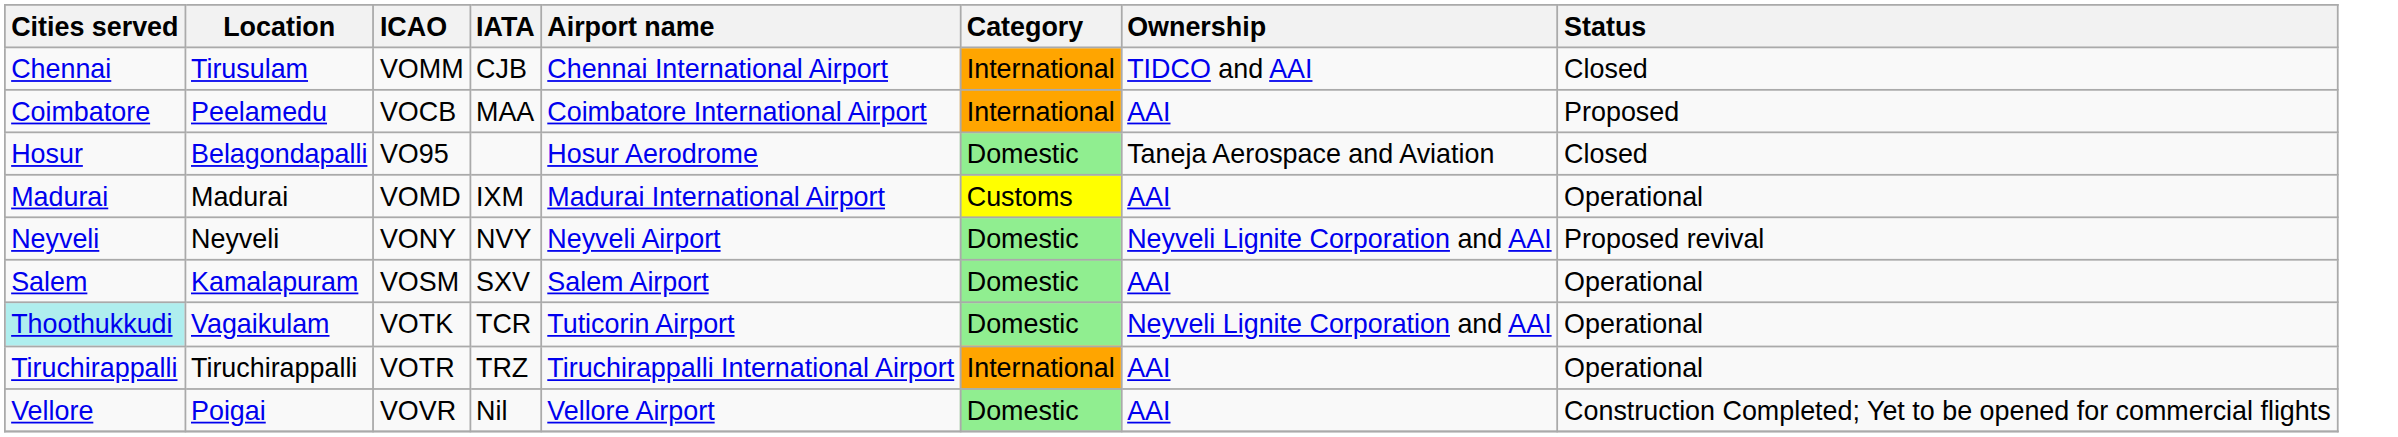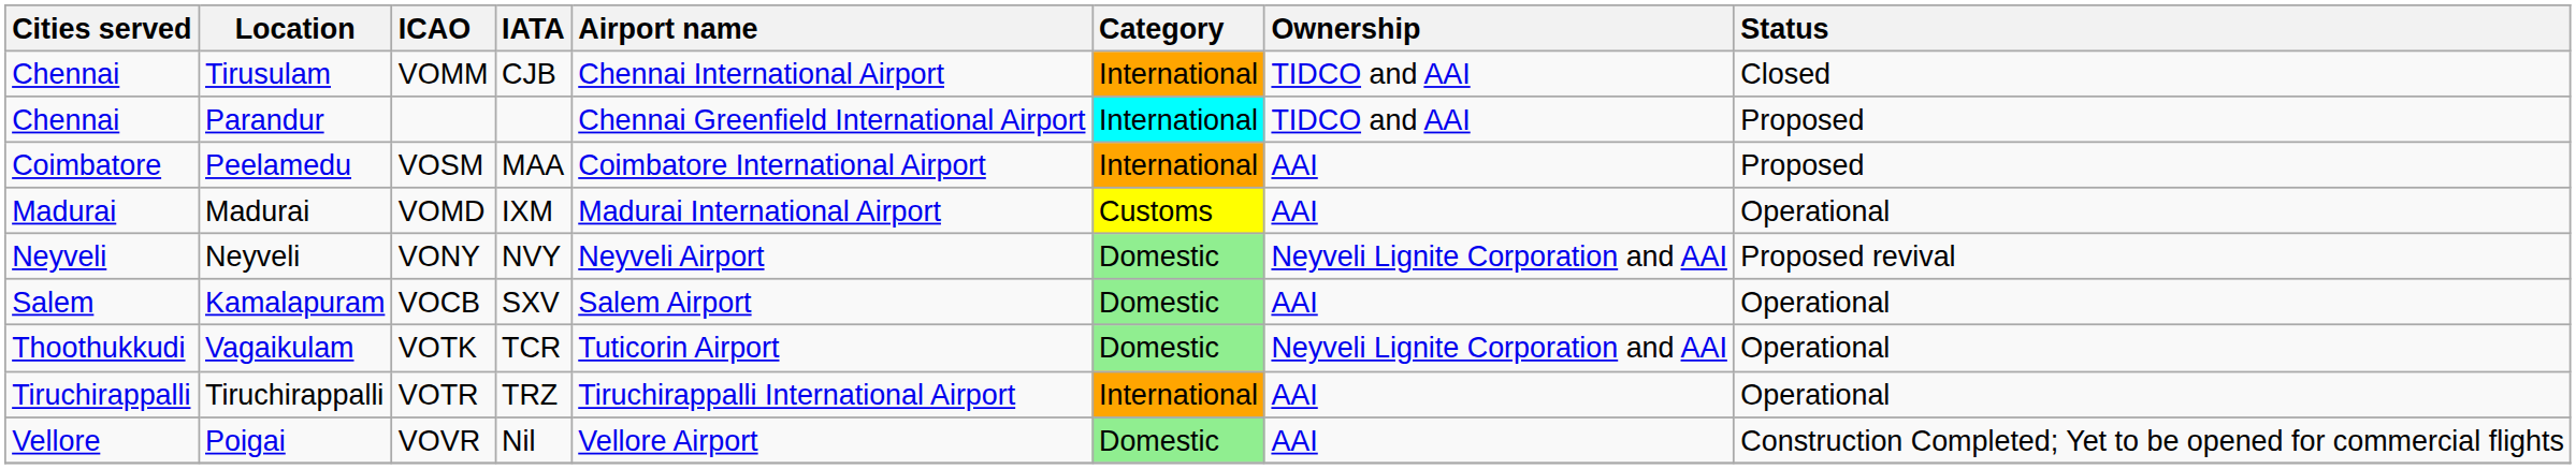+ row: Chennai | Parandur | Chennai Greenfield International Airport | International | TIDCO and AAI | Proposed
Peelamedu | ICAO: VOCB -> VOSM
- row: Hosur | Belagondapalli | VO95 | Hosur Aerodrome | Domestic | Taneja Aerospace and Aviation | Closed
Kamalapuram | ICAO: VOSM -> VOCB
Vagaikulam | Cities served: paleturquoise background -> no background
